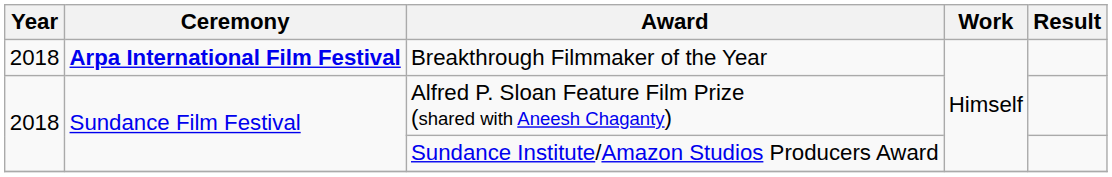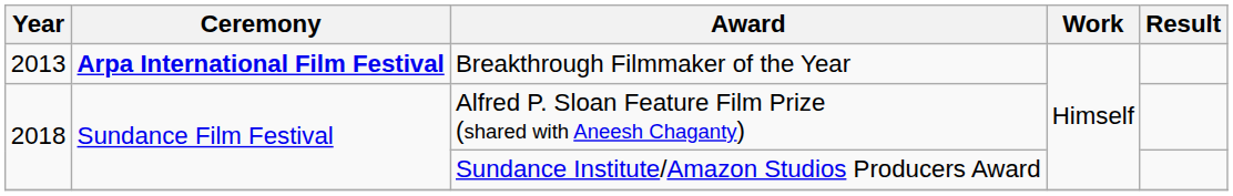Breakthrough Filmmaker of the Year | Year: 2018 -> 2013
